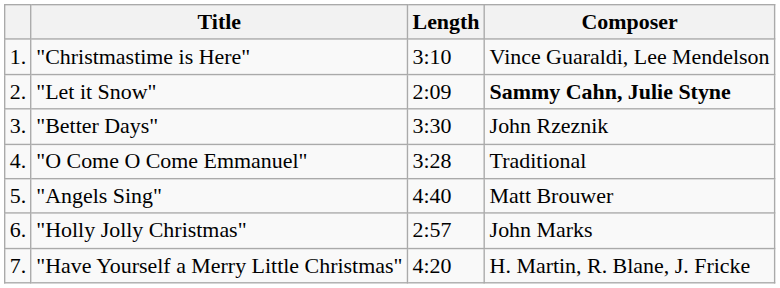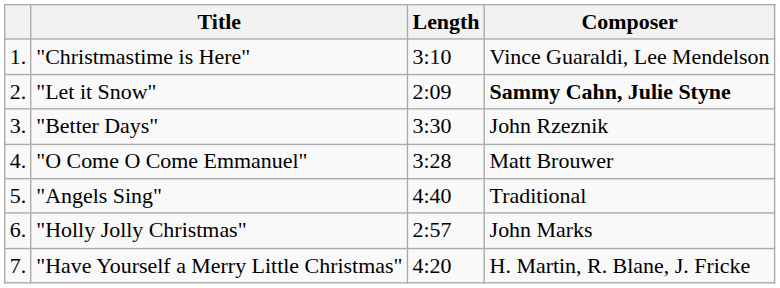"O Come O Come Emmanuel" | Composer: Traditional -> Matt Brouwer
"Angels Sing" | Composer: Matt Brouwer -> Traditional
